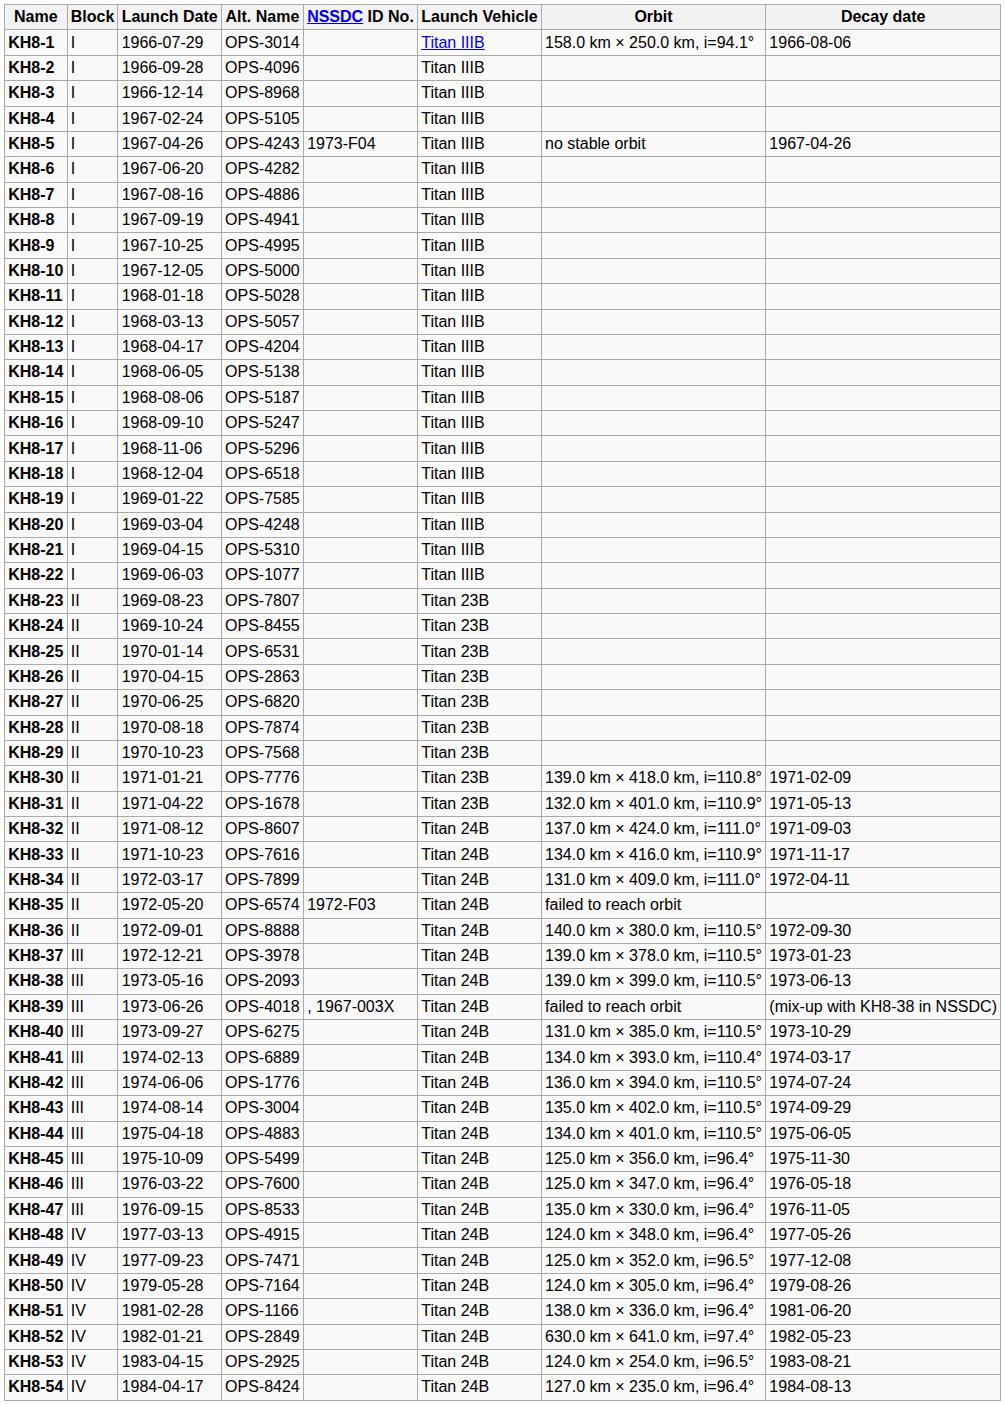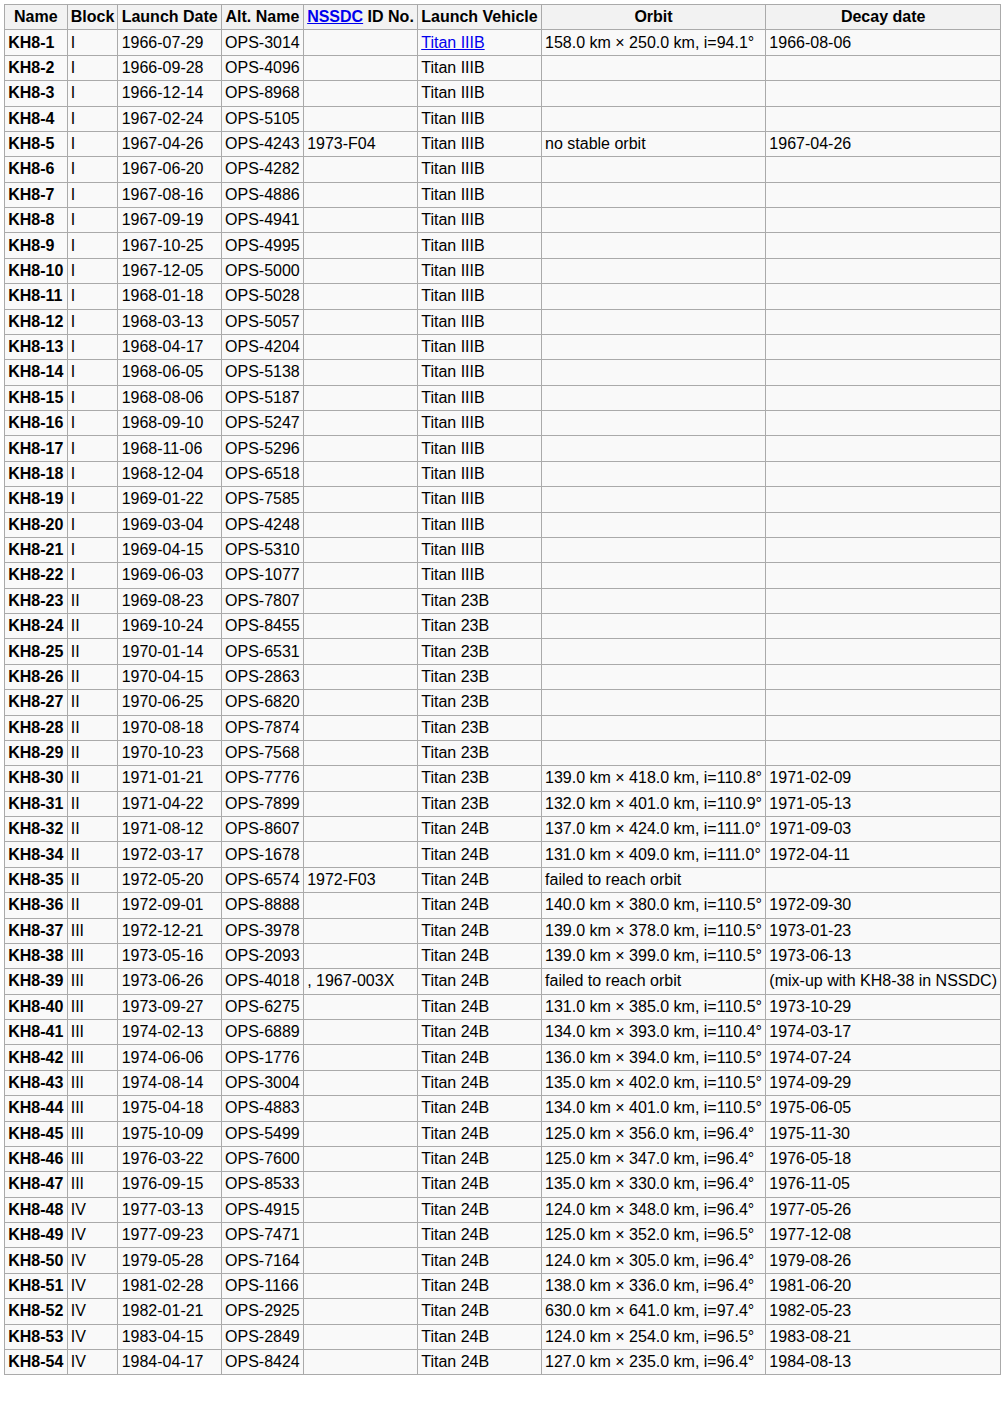KH8-31 | Alt. Name: OPS-1678 -> OPS-7899
- row: KH8-33 | II | 1971-10-23 | OPS-7616 | Titan 24B | 134.0 km × 416.0 km, i=110.9° | 1971-11-17
KH8-34 | Alt. Name: OPS-7899 -> OPS-1678
KH8-52 | Alt. Name: OPS-2849 -> OPS-2925
KH8-53 | Alt. Name: OPS-2925 -> OPS-2849
